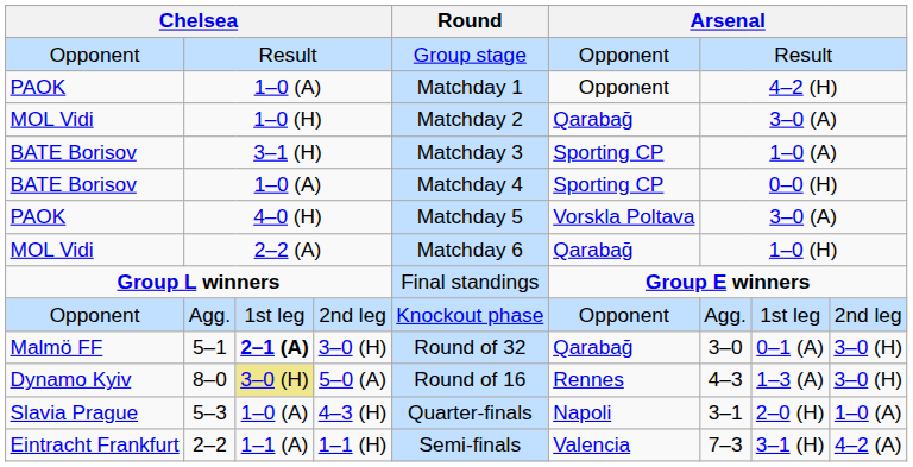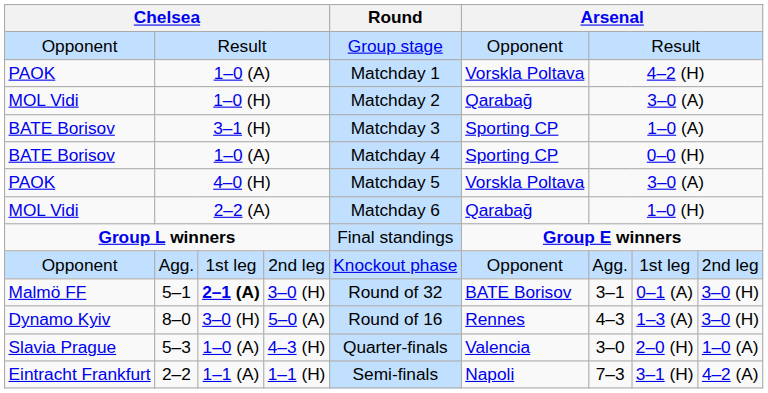PAOK / 1–0 (A) | column 6: Opponent -> Vorskla Poltava
5–1 | column 6: Qarabağ -> BATE Borisov
5–1 | column 7: 3–0 -> 3–1
8–0 | column 3: khaki background -> no background
5–3 | column 6: Napoli -> Valencia
5–3 | column 7: 3–1 -> 3–0
2–2 | column 6: Valencia -> Napoli
